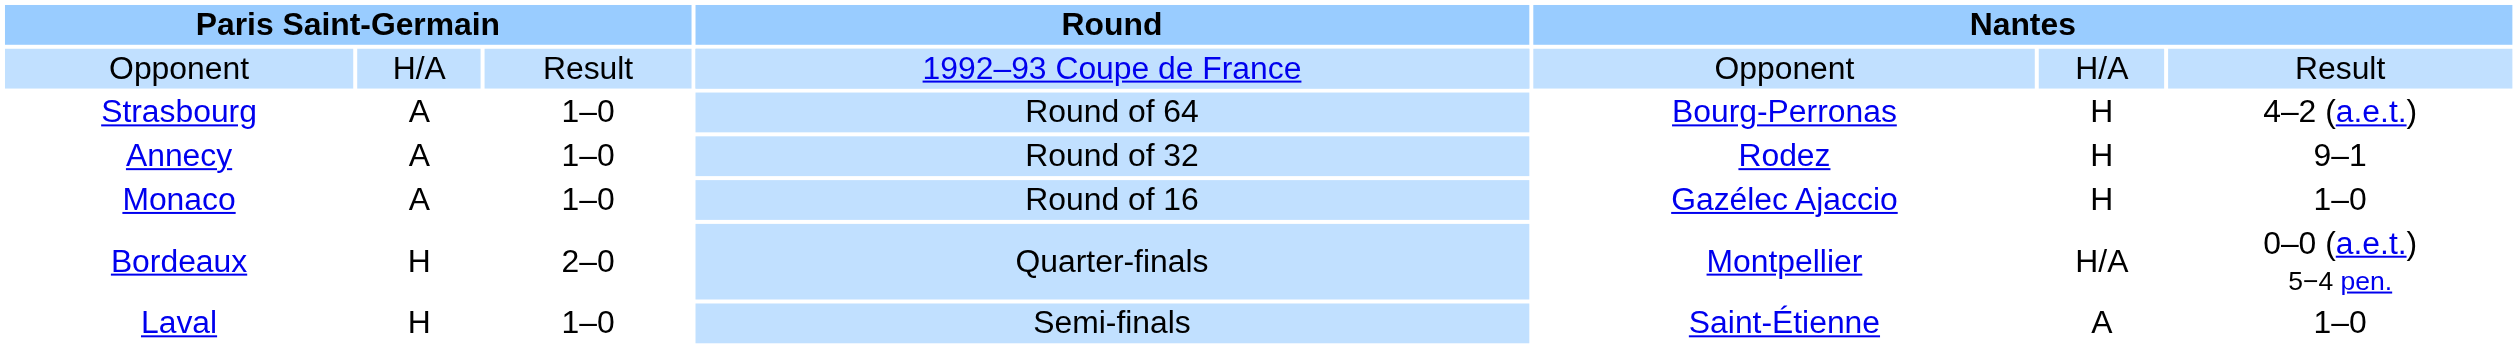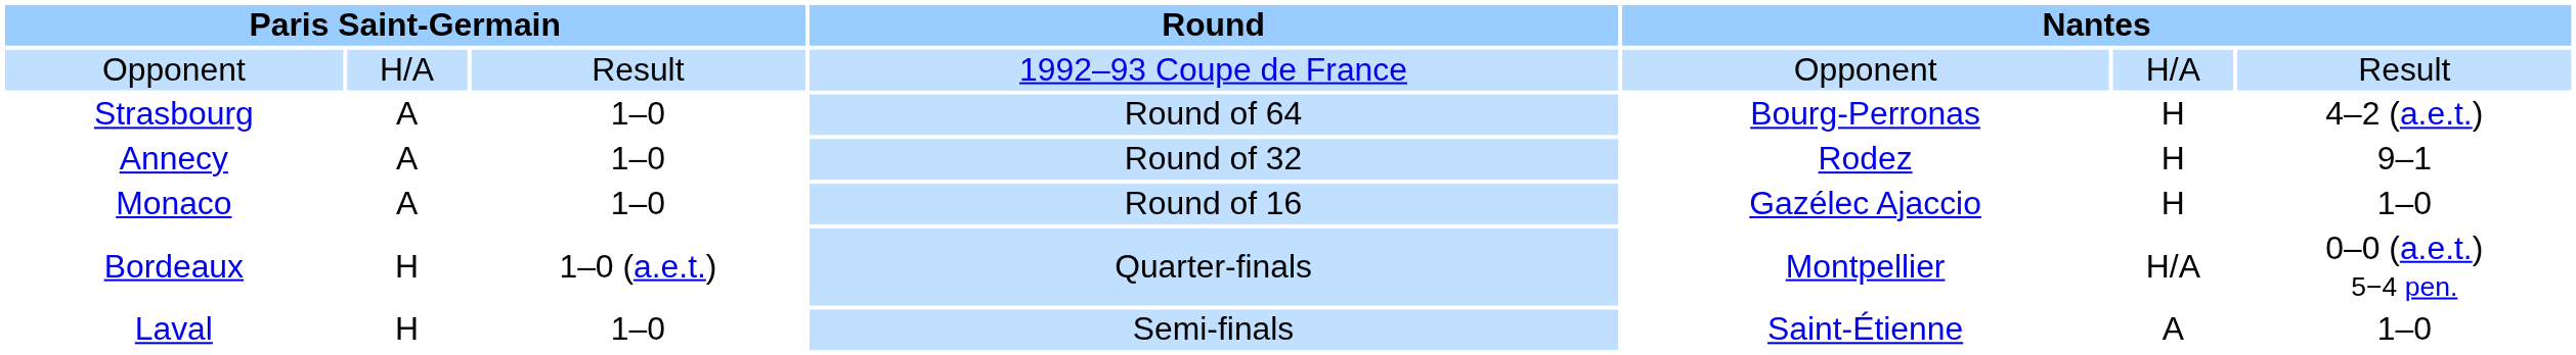Bordeaux | column 3: 2–0 -> 1–0 (a.e.t.)
